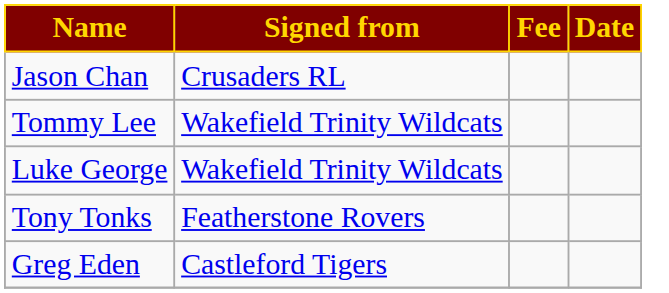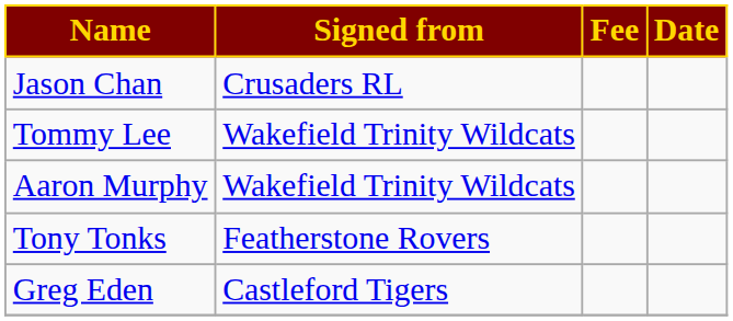- row: Luke George | Wakefield Trinity Wildcats
+ row: Aaron Murphy | Wakefield Trinity Wildcats
